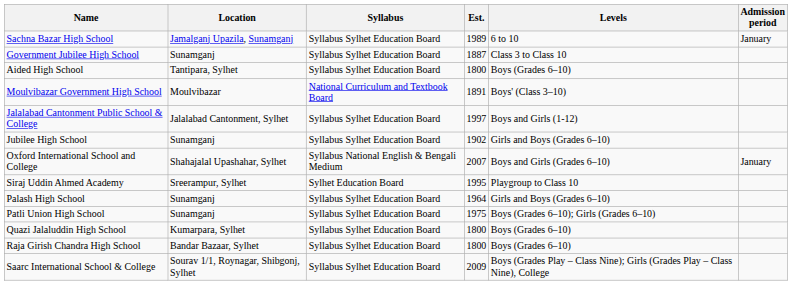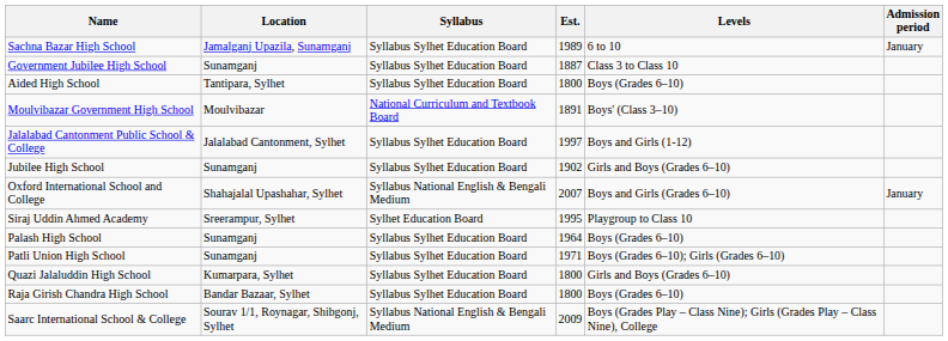Palash High School | Levels: Girls and Boys (Grades 6–10) -> Boys (Grades 6–10)
Patli Union High School | Est.: 1975 -> 1971
Quazi Jalaluddin High School | Levels: Boys (Grades 6–10) -> Girls and Boys (Grades 6–10)
Saarc International School & College | Syllabus: Syllabus Sylhet Education Board -> Syllabus National English & Bengali Medium
